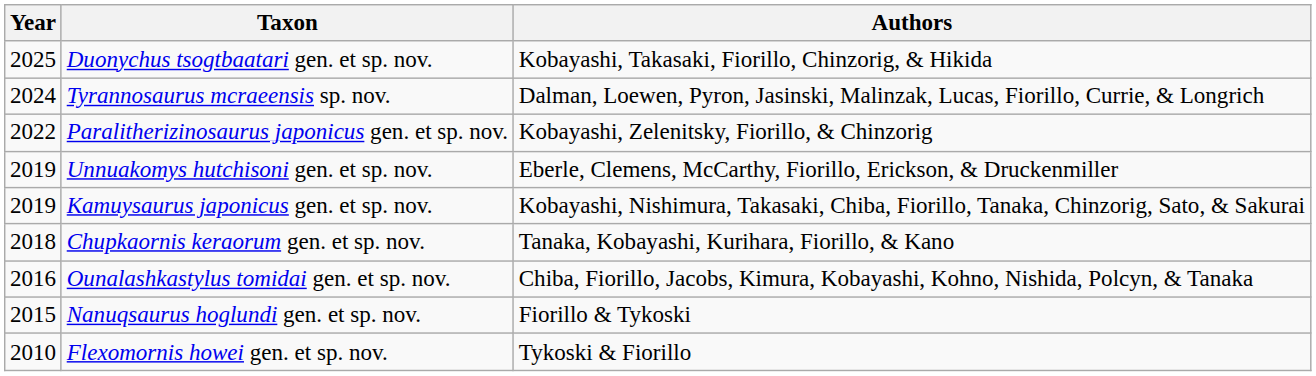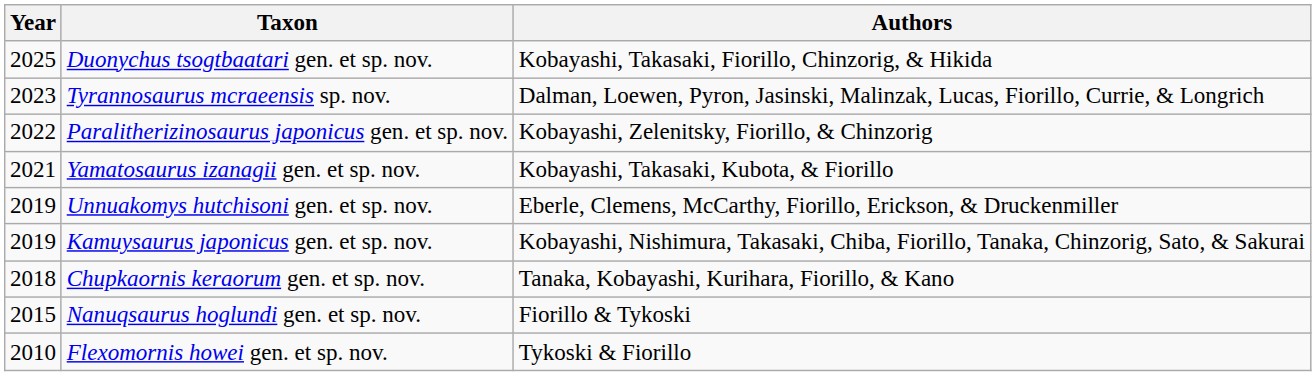Tyrannosaurus mcraeensis sp. nov. | Year: 2024 -> 2023
+ row: 2021 | Yamatosaurus izanagii gen. et sp. nov. | Kobayashi, Takasaki, Kubota, & Fiorillo
- row: 2016 | Ounalashkastylus tomidai gen. et sp. nov. | Chiba, Fiorillo, Jacobs, Kimura, Kobayashi, Kohno, Nishida, Polcyn, & Tanaka
